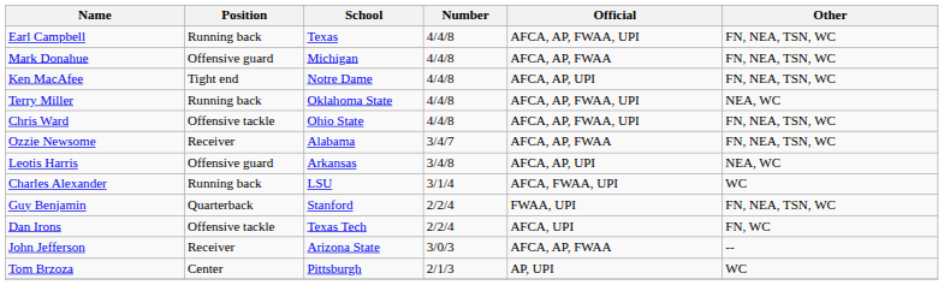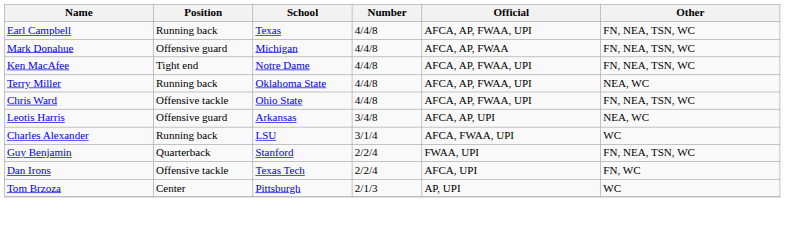Ken MacAfee | Official: AFCA, AP, UPI -> AFCA, AP, FWAA, UPI
- row: Ozzie Newsome | Receiver | Alabama | 3/4/7 | AFCA, AP, FWAA | FN, NEA, TSN, WC
- row: John Jefferson | Receiver | Arizona State | 3/0/3 | AFCA, AP, FWAA | --
